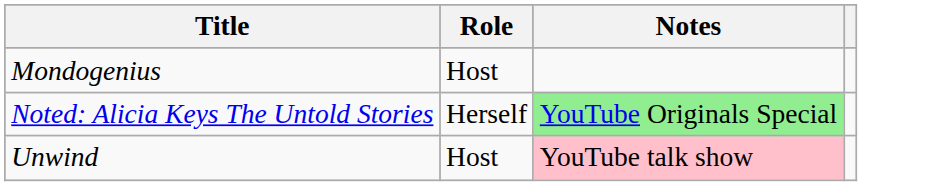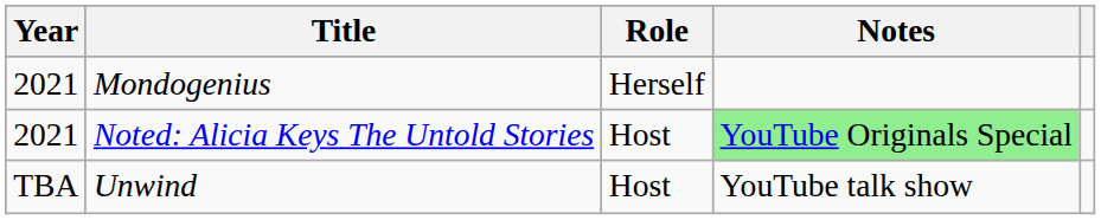+ column: Year | 2021 | 2021 | TBA
Mondogenius | Role: Host -> Herself
Noted: Alicia Keys The Untold Stories | Role: Herself -> Host
Unwind | Notes: pink background -> no background
